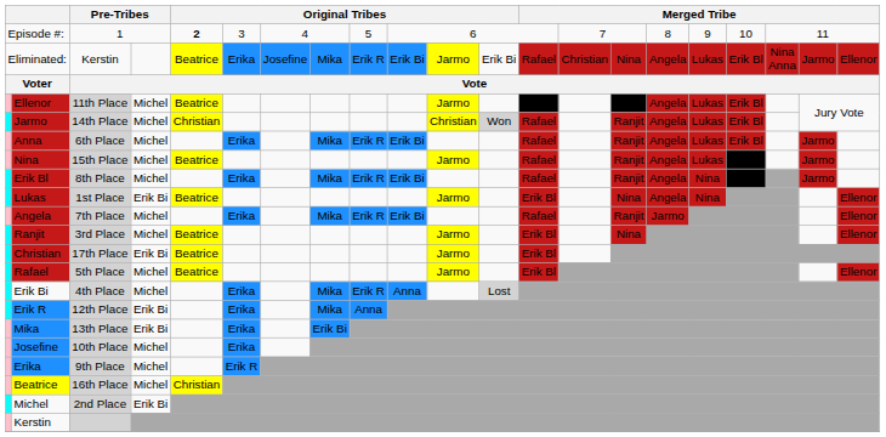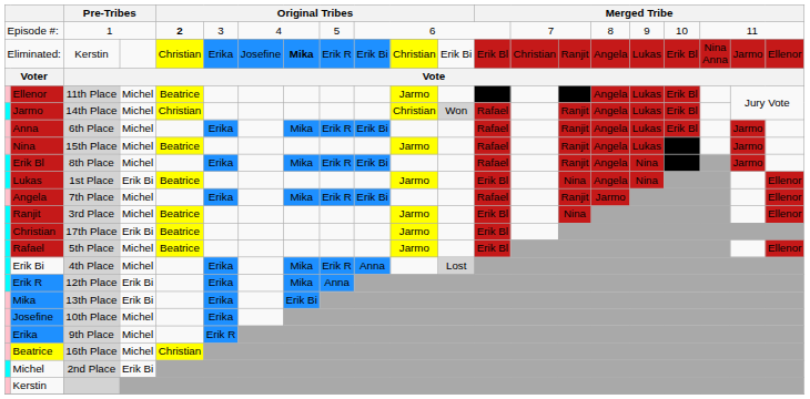Eliminated: | column 5: Beatrice -> Christian
Eliminated: | column 8: normal -> bold
Eliminated: | column 11: Jarmo -> Christian
Eliminated: | column 13: Rafael -> Erik Bl
Eliminated: | column 15: Nina -> Ranjit
